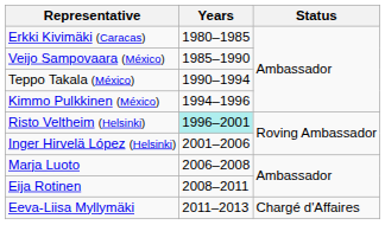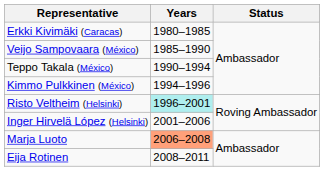Marja Luoto | Years: no background -> lightsalmon background
- row: Eeva-Liisa Myllymäki | 2011–2013 | Chargé d'Affaires
